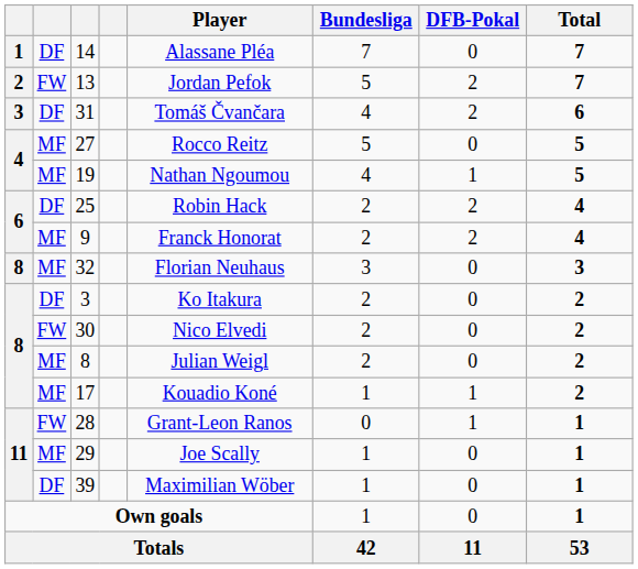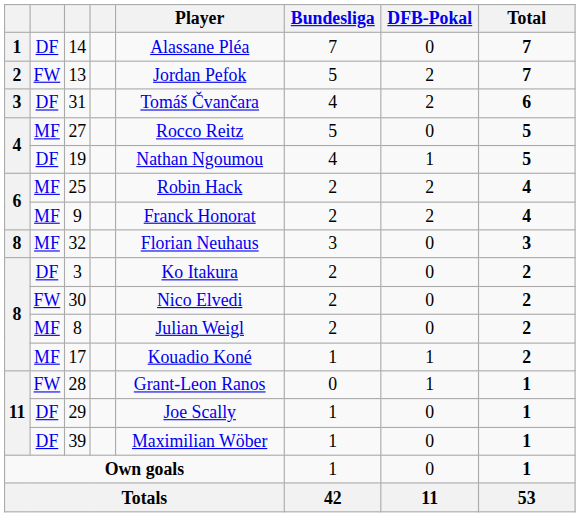19 | column 2: MF -> DF
25 | column 2: DF -> MF
29 | column 2: MF -> DF
